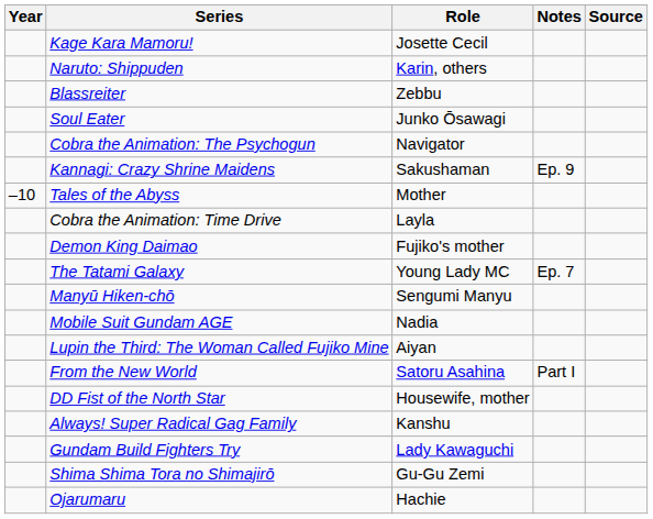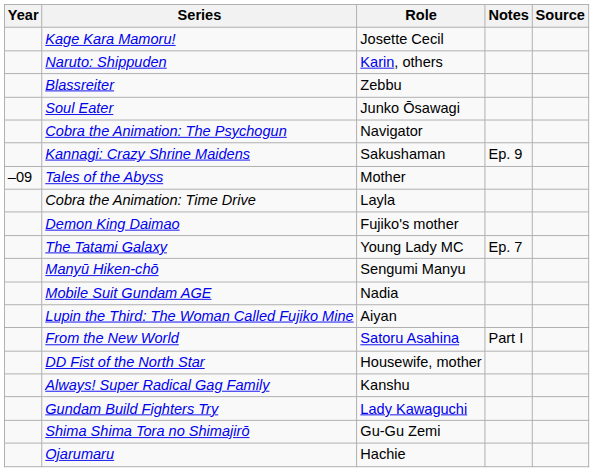Tales of the Abyss | Year: –10 -> –09
